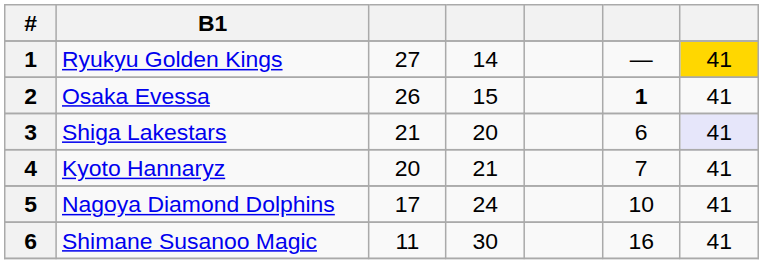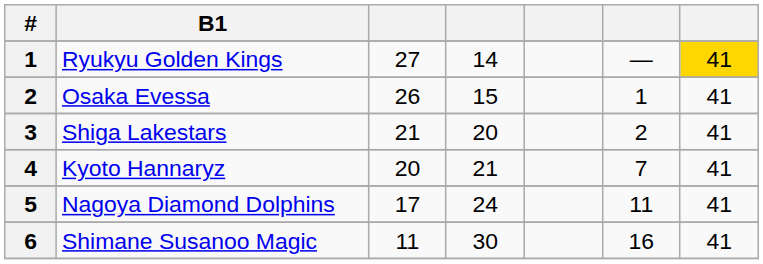Osaka Evessa | column 6: bold -> normal
Shiga Lakestars | column 6: 6 -> 2
Shiga Lakestars | column 7: lavender background -> no background
Nagoya Diamond Dolphins | column 6: 10 -> 11
